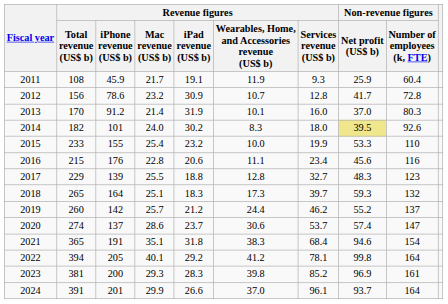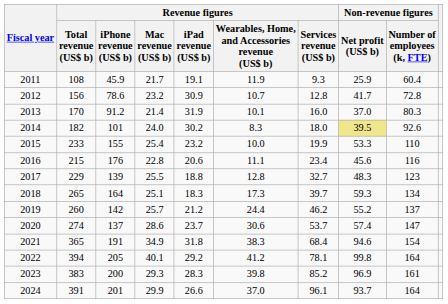2018 | Non-revenue figures / Number of employees (k, FTE): 132 -> 134
2021 | Revenue figures / Mac revenue (US$ b): 35.1 -> 34.9
2023 | Revenue figures / Total revenue (US$ b): 381 -> 383
